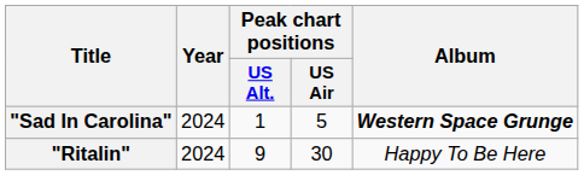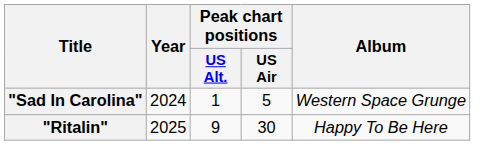"Sad In Carolina" | Album: bold -> normal
"Ritalin" | Year: 2024 -> 2025
